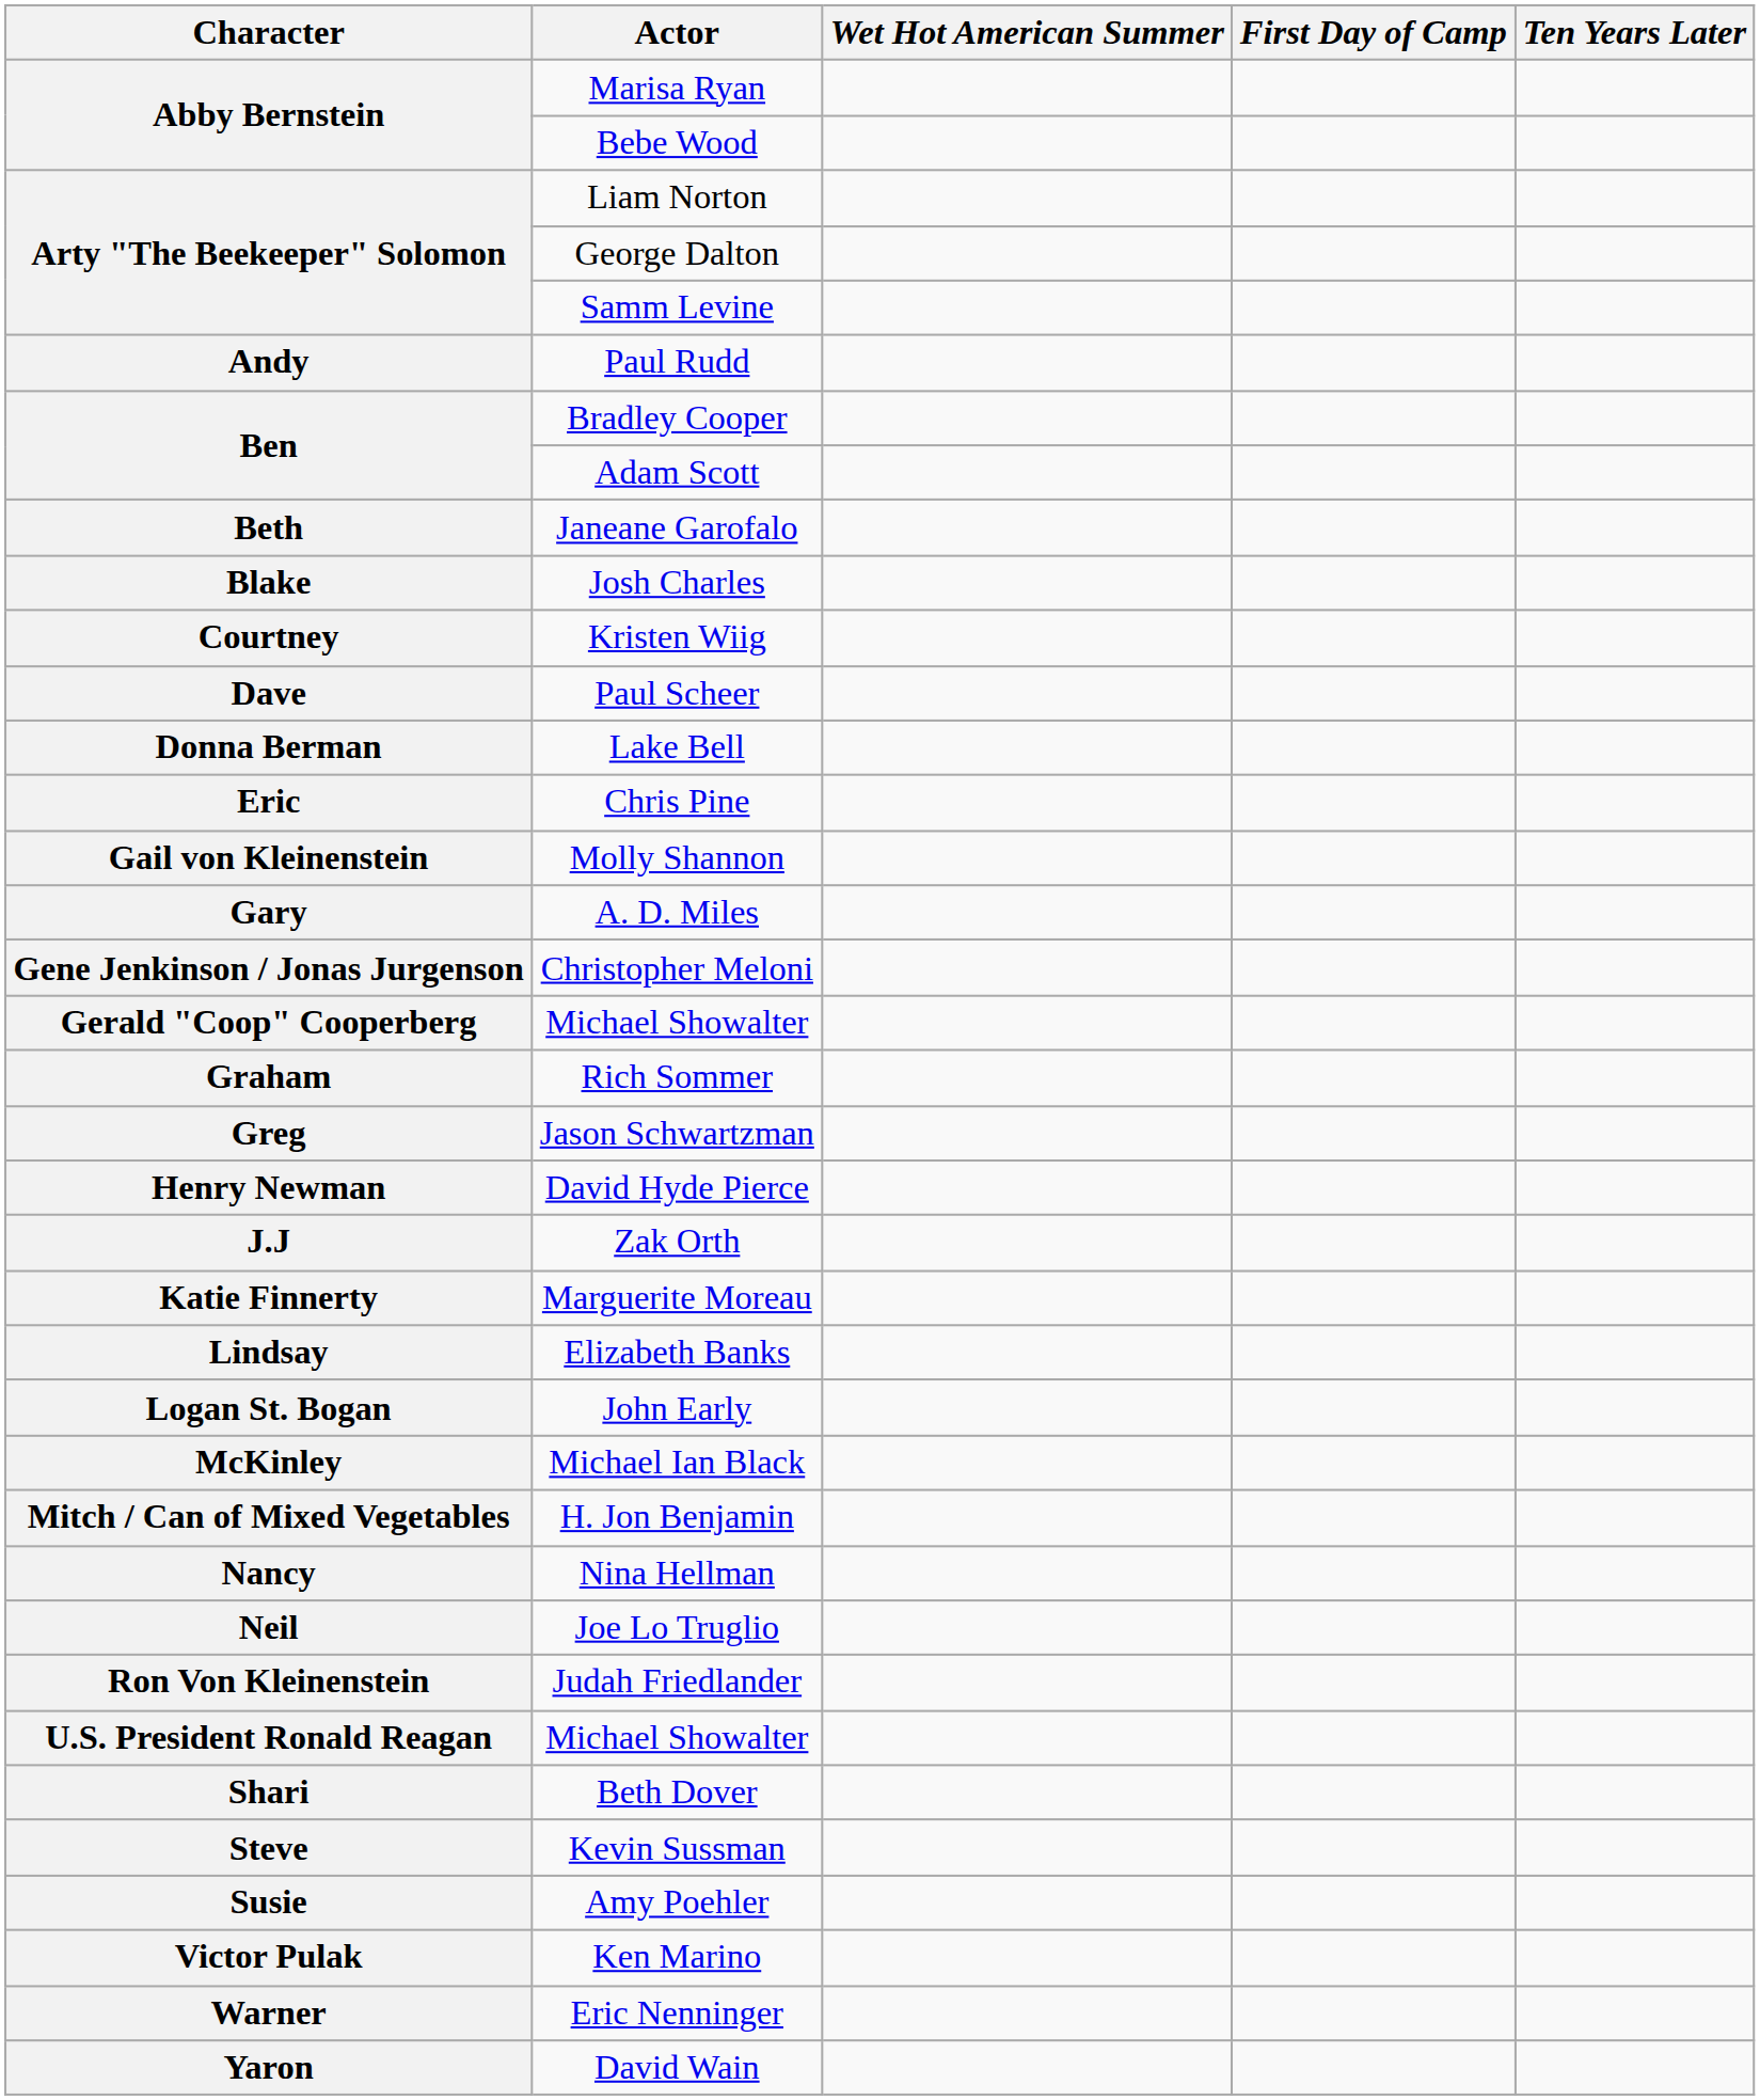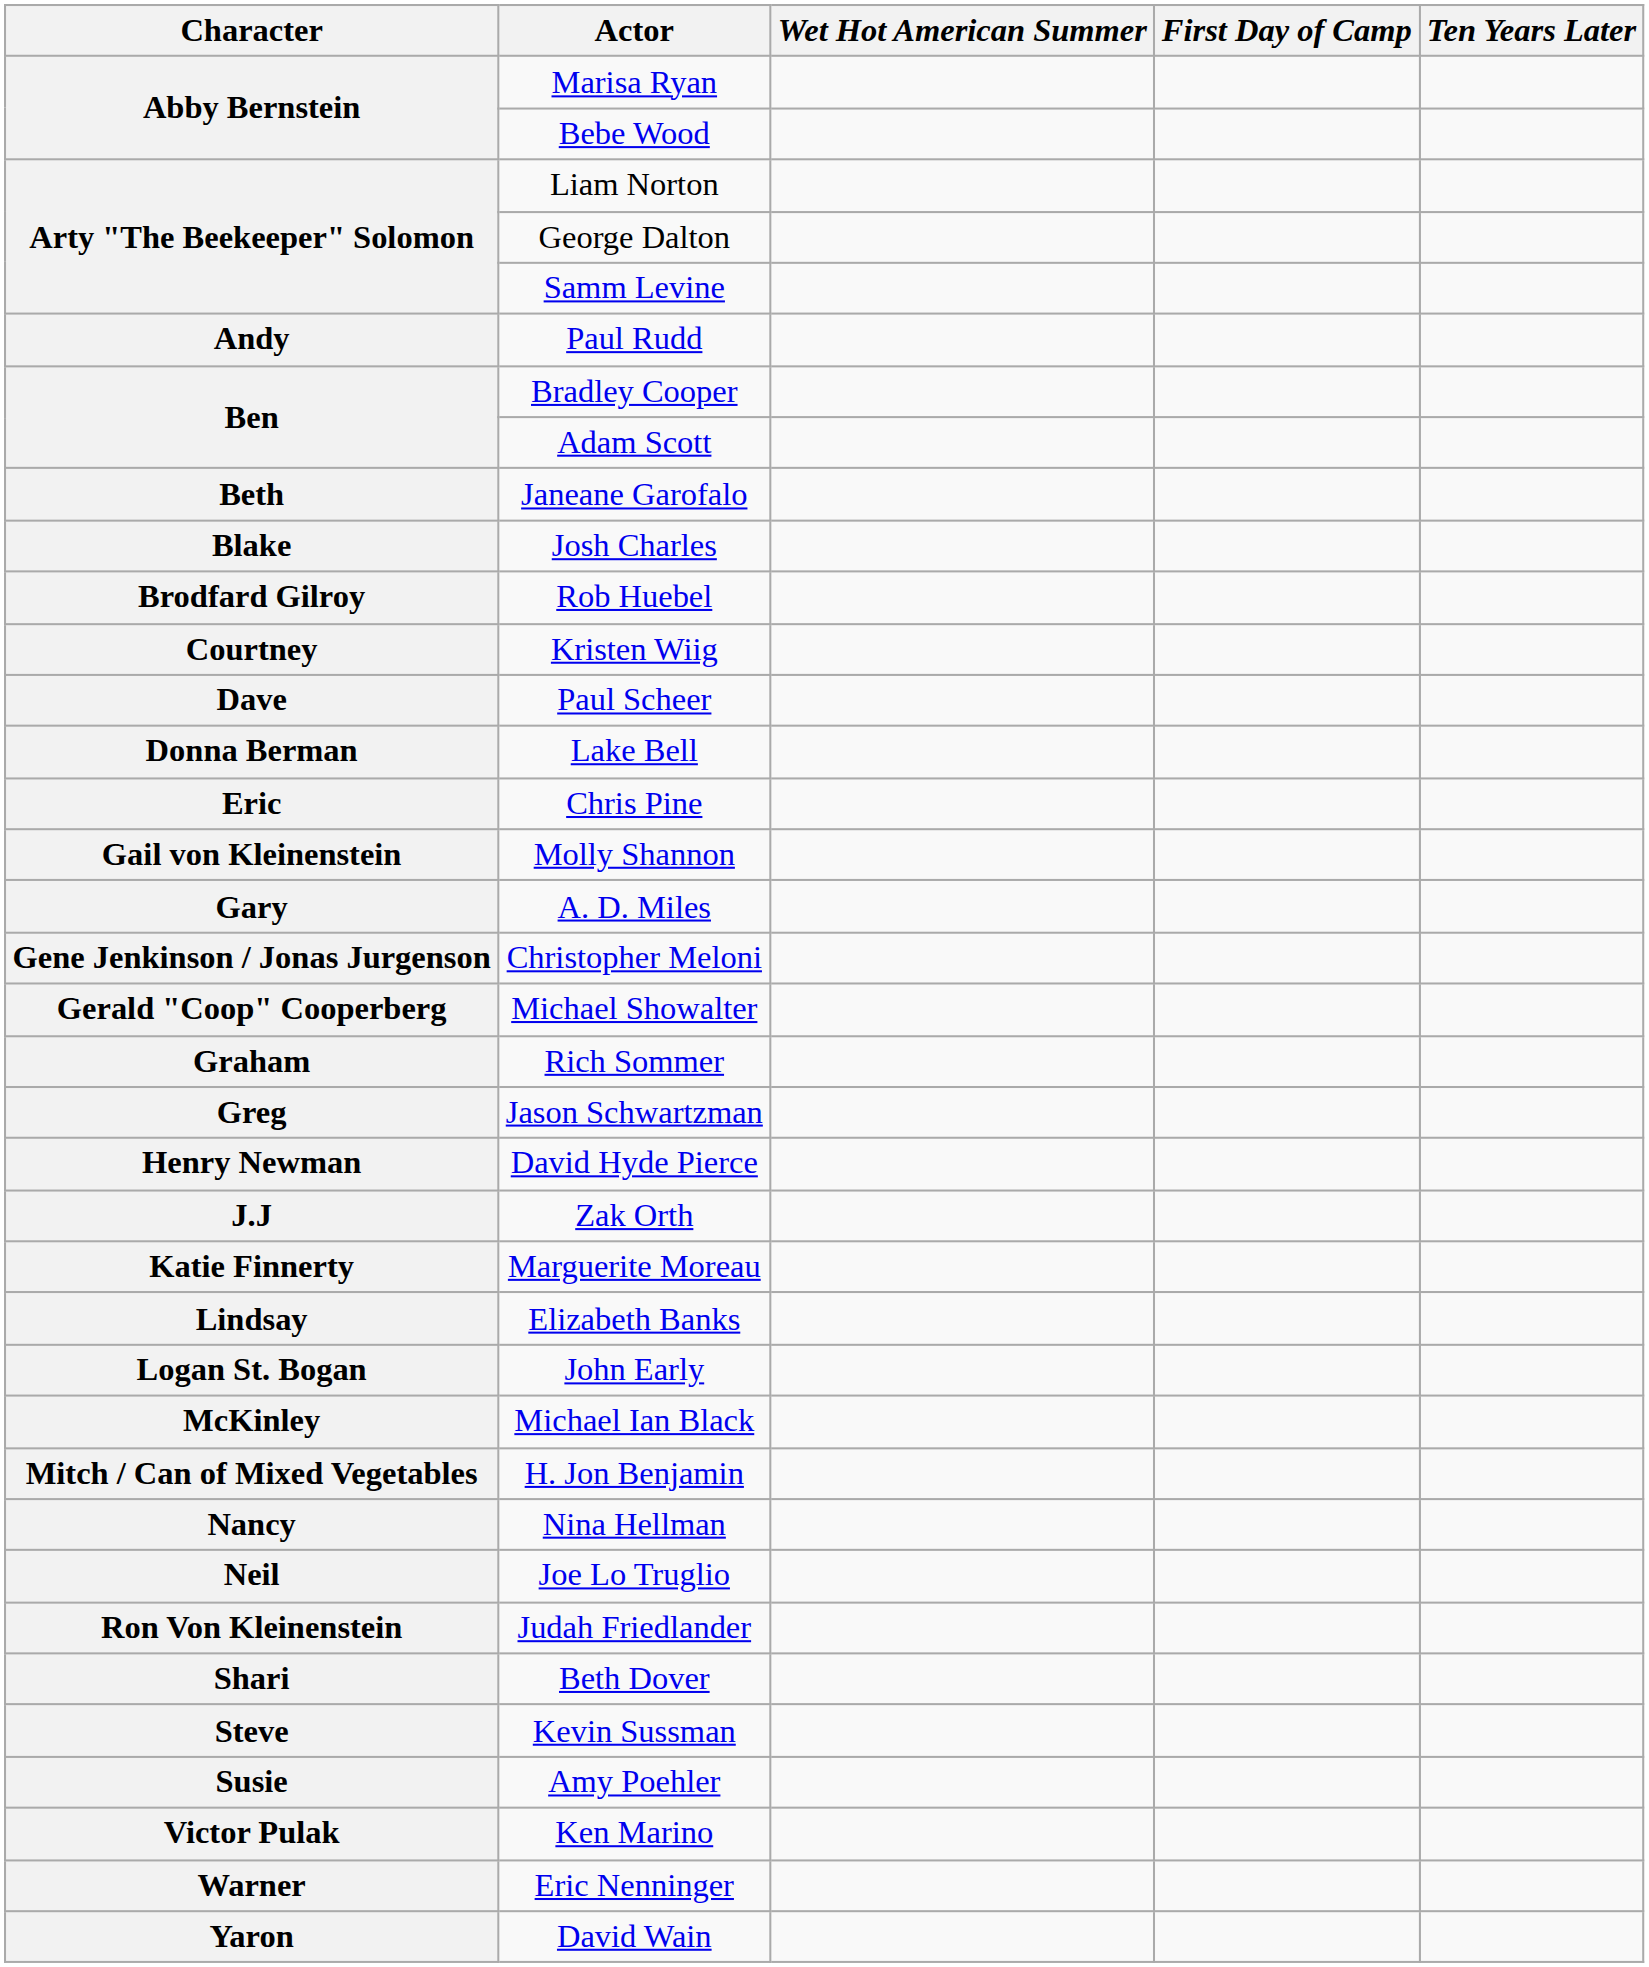+ row: Brodfard Gilroy | Rob Huebel
- row: U.S. President Ronald Reagan | Michael Showalter
